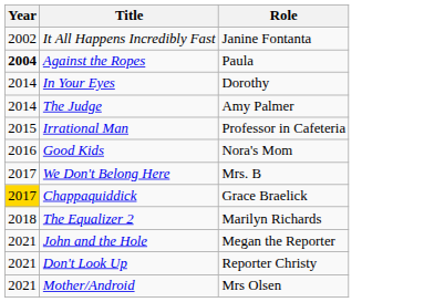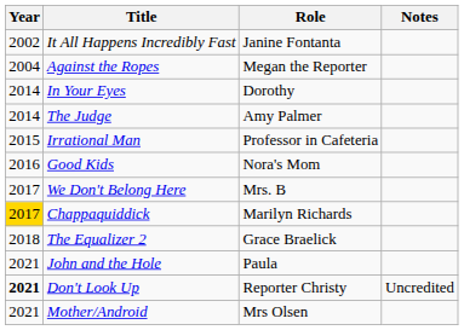+ column: Notes | Uncredited
Against the Ropes | Year: bold -> normal
Against the Ropes | Role: Paula -> Megan the Reporter
Chappaquiddick | Role: Grace Braelick -> Marilyn Richards
The Equalizer 2 | Role: Marilyn Richards -> Grace Braelick
John and the Hole | Role: Megan the Reporter -> Paula
Don't Look Up | Year: normal -> bold
